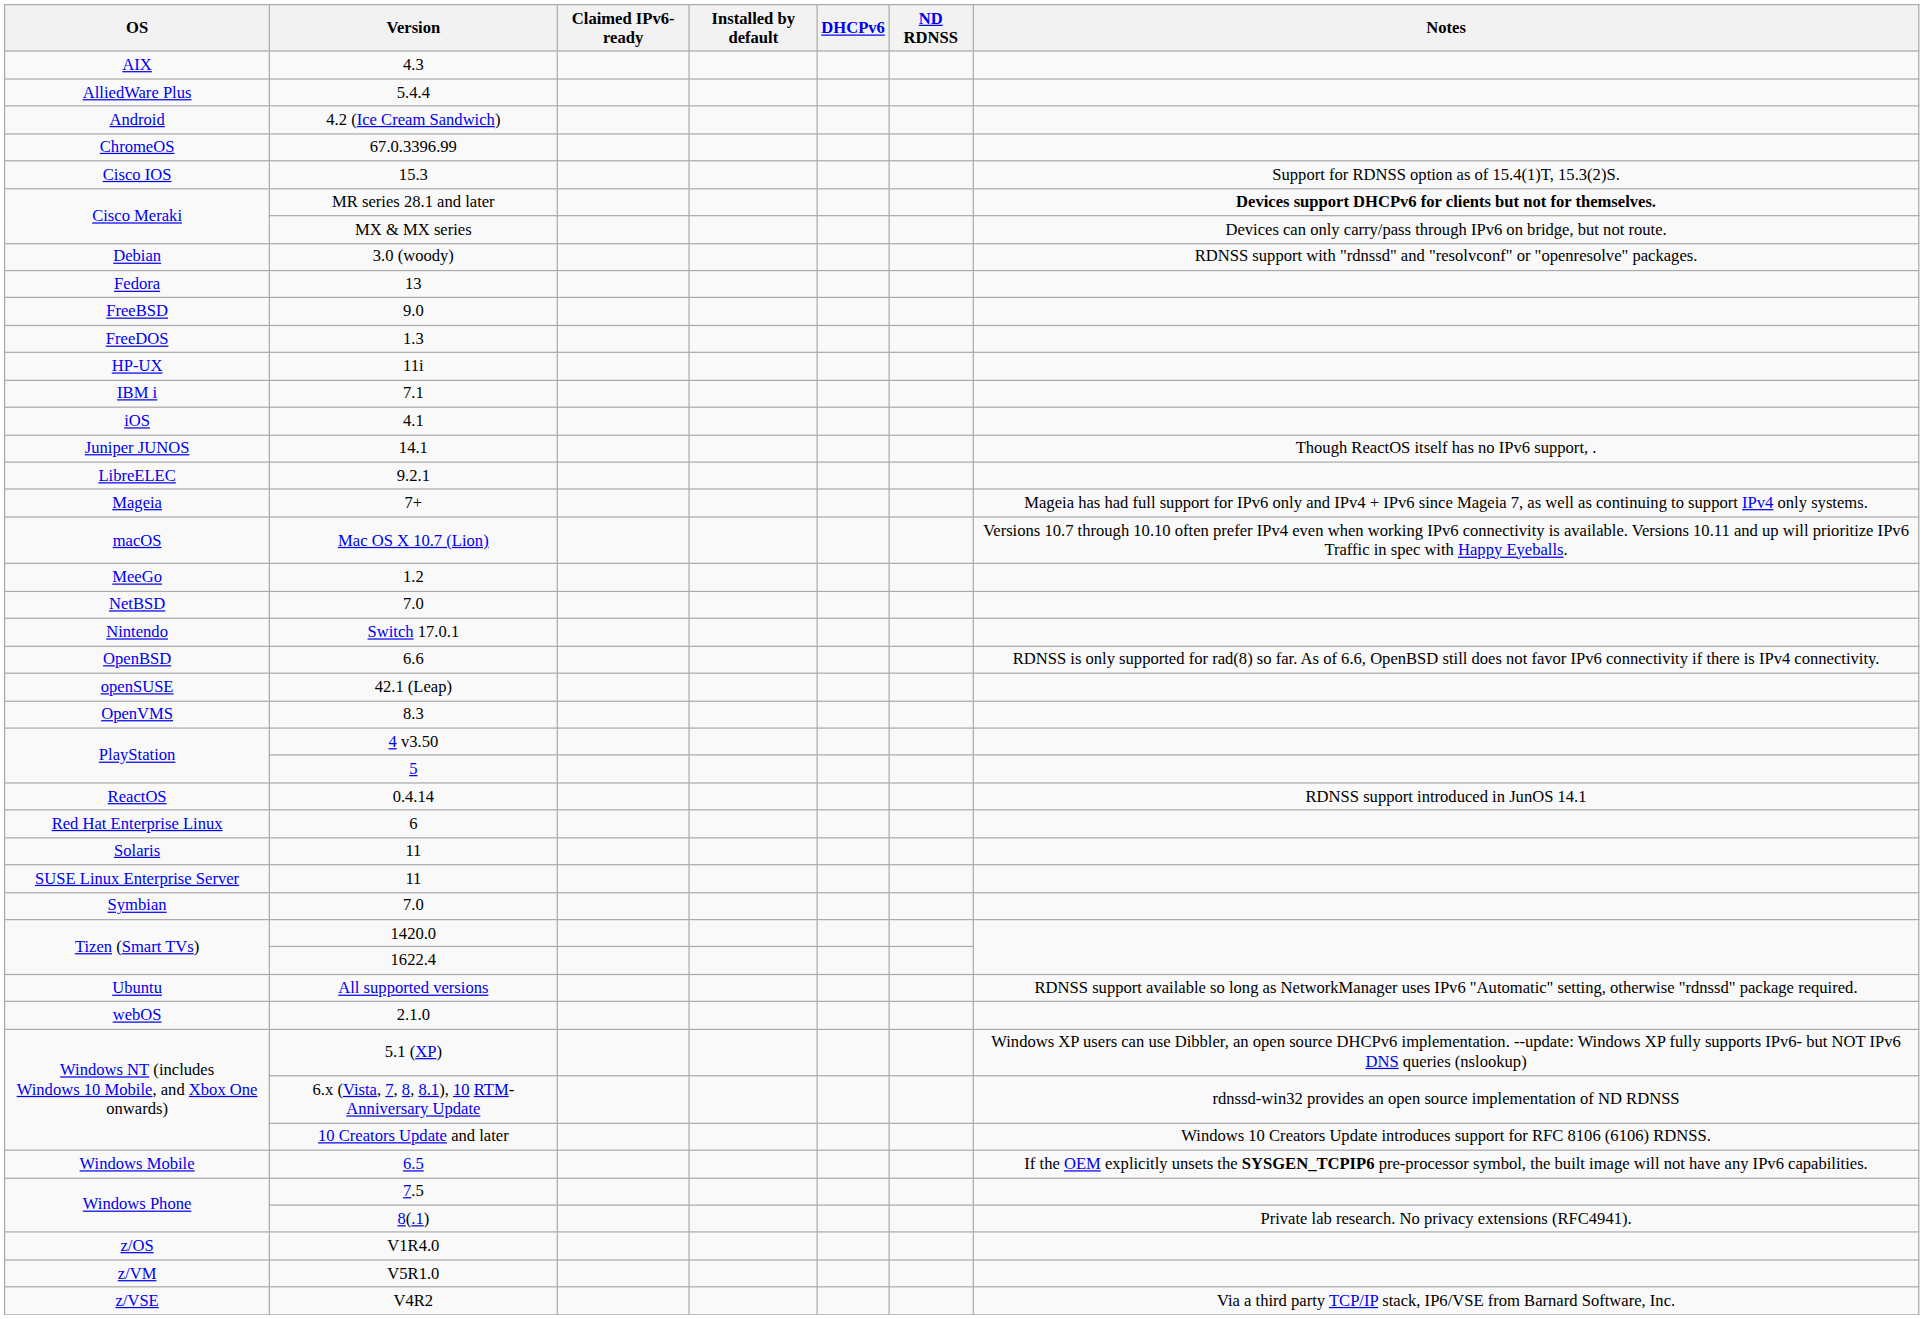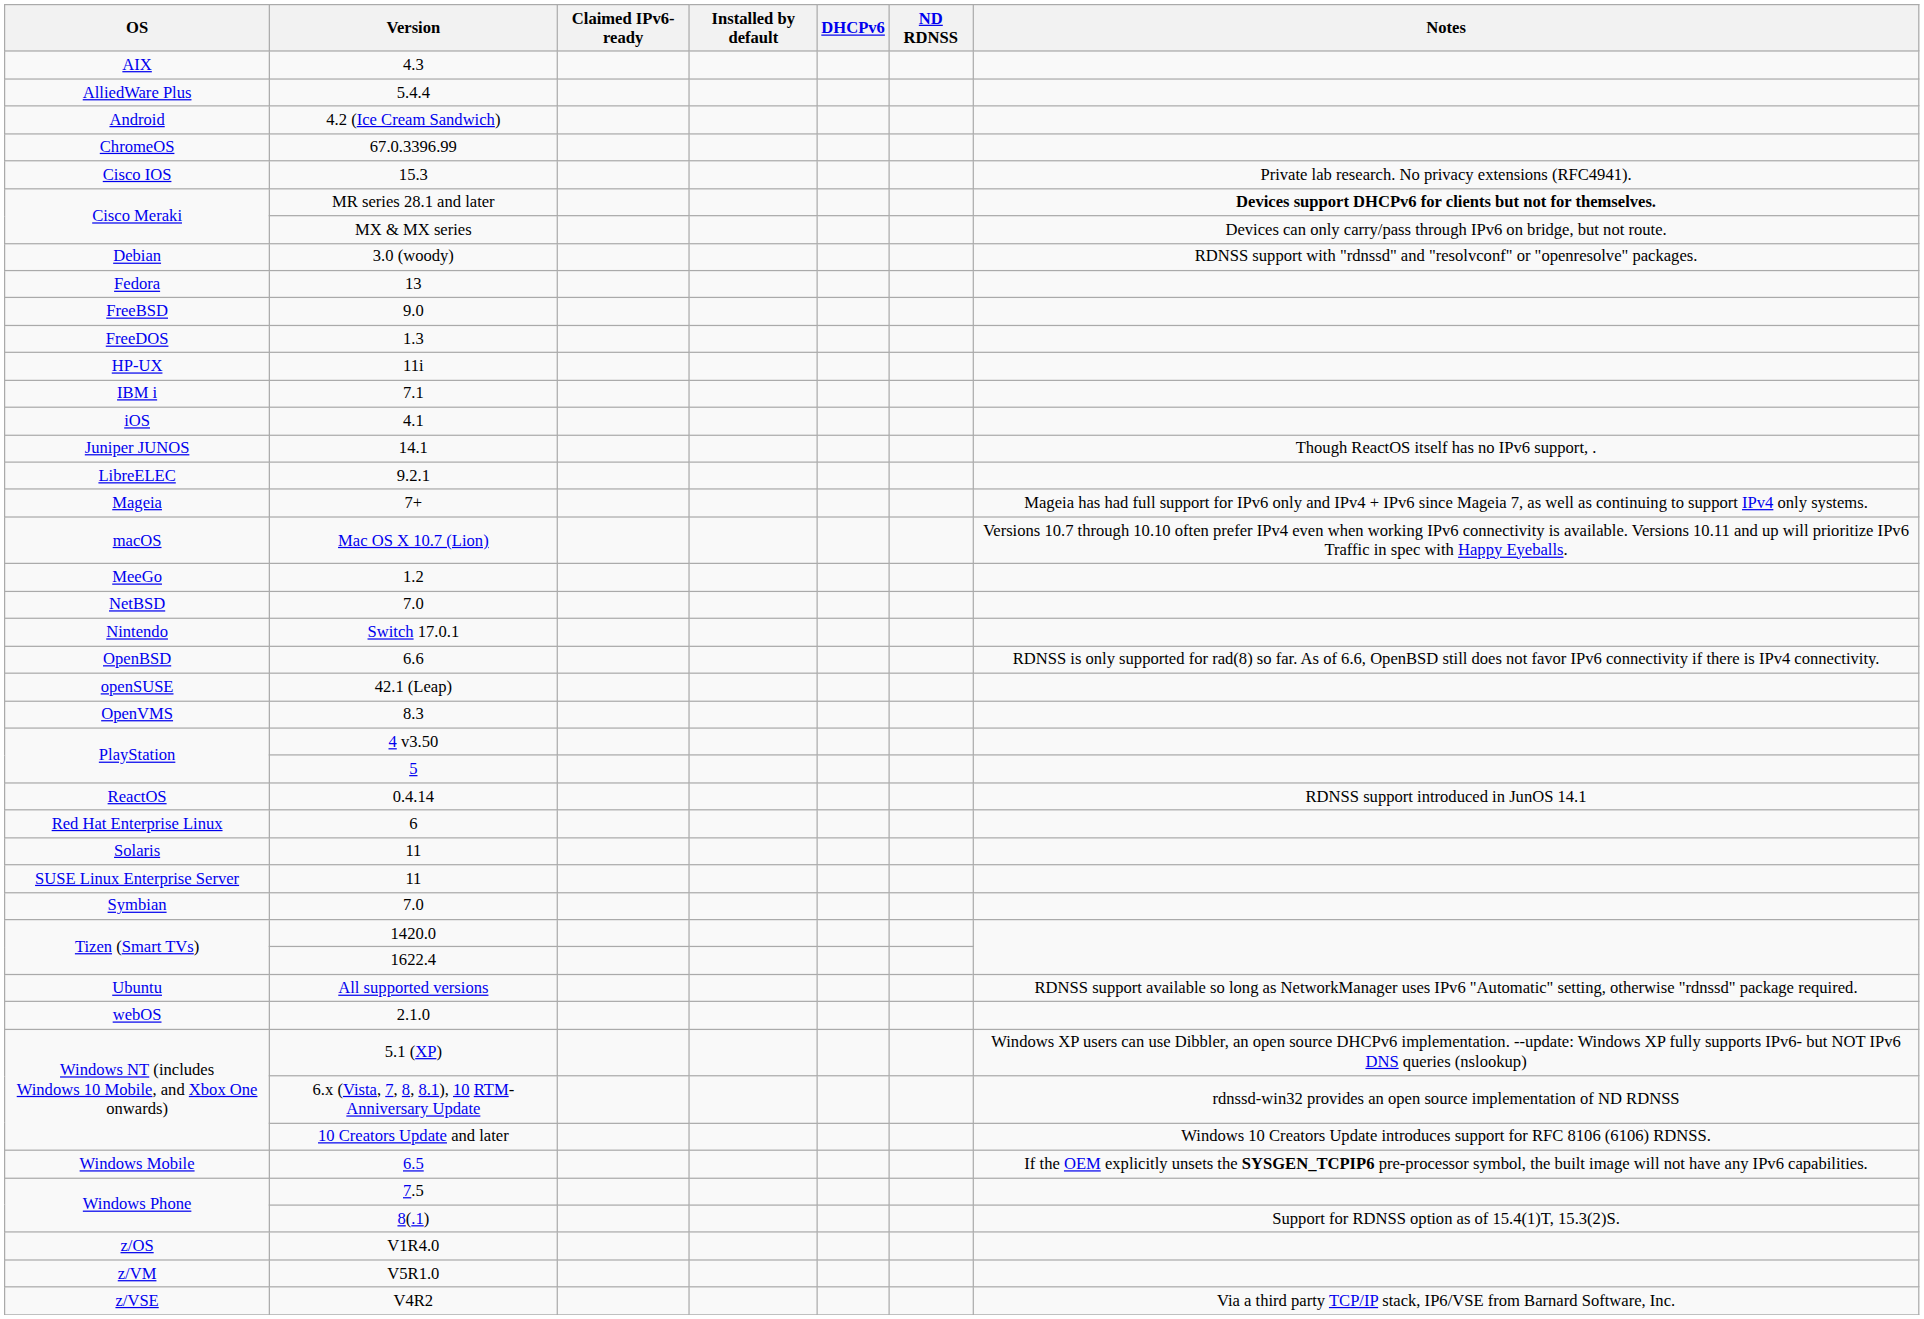15.3 | Notes: Support for RDNSS option as of 15.4(1)T, 15.3(2)S. -> Private lab research. No privacy extensions (RFC4941).
8(.1) | Notes: Private lab research. No privacy extensions (RFC4941). -> Support for RDNSS option as of 15.4(1)T, 15.3(2)S.
